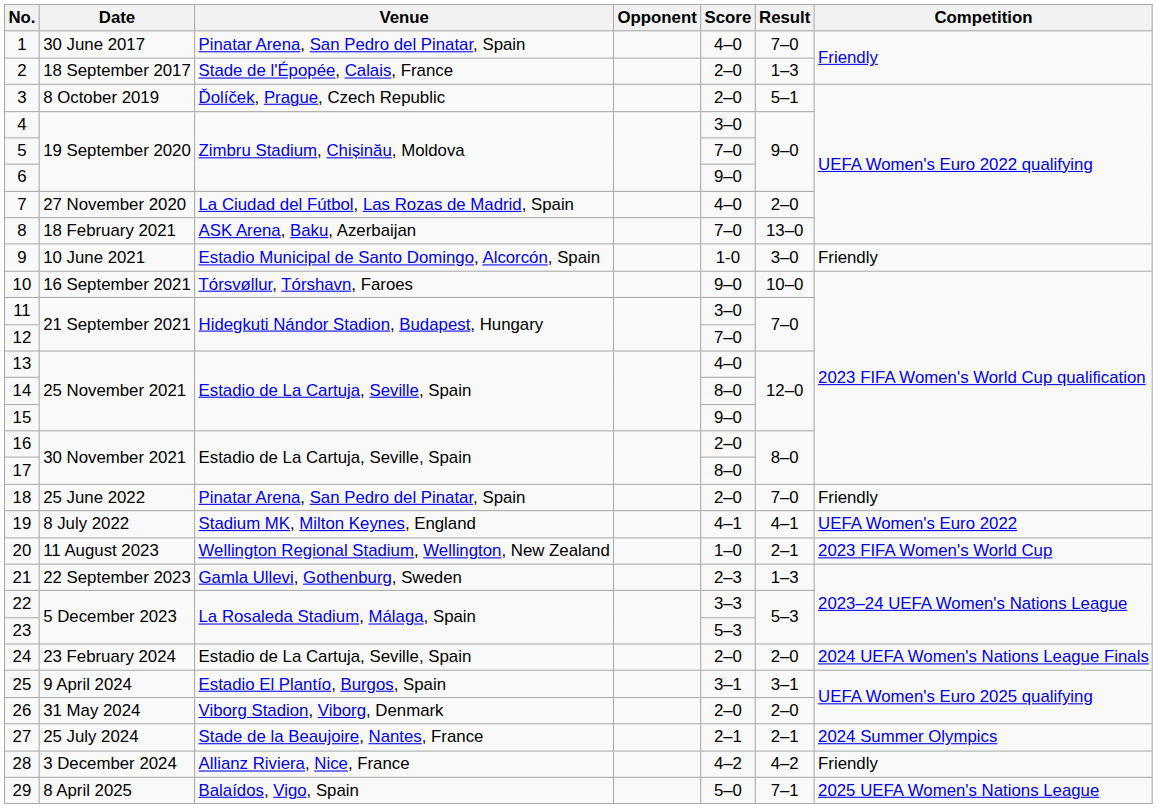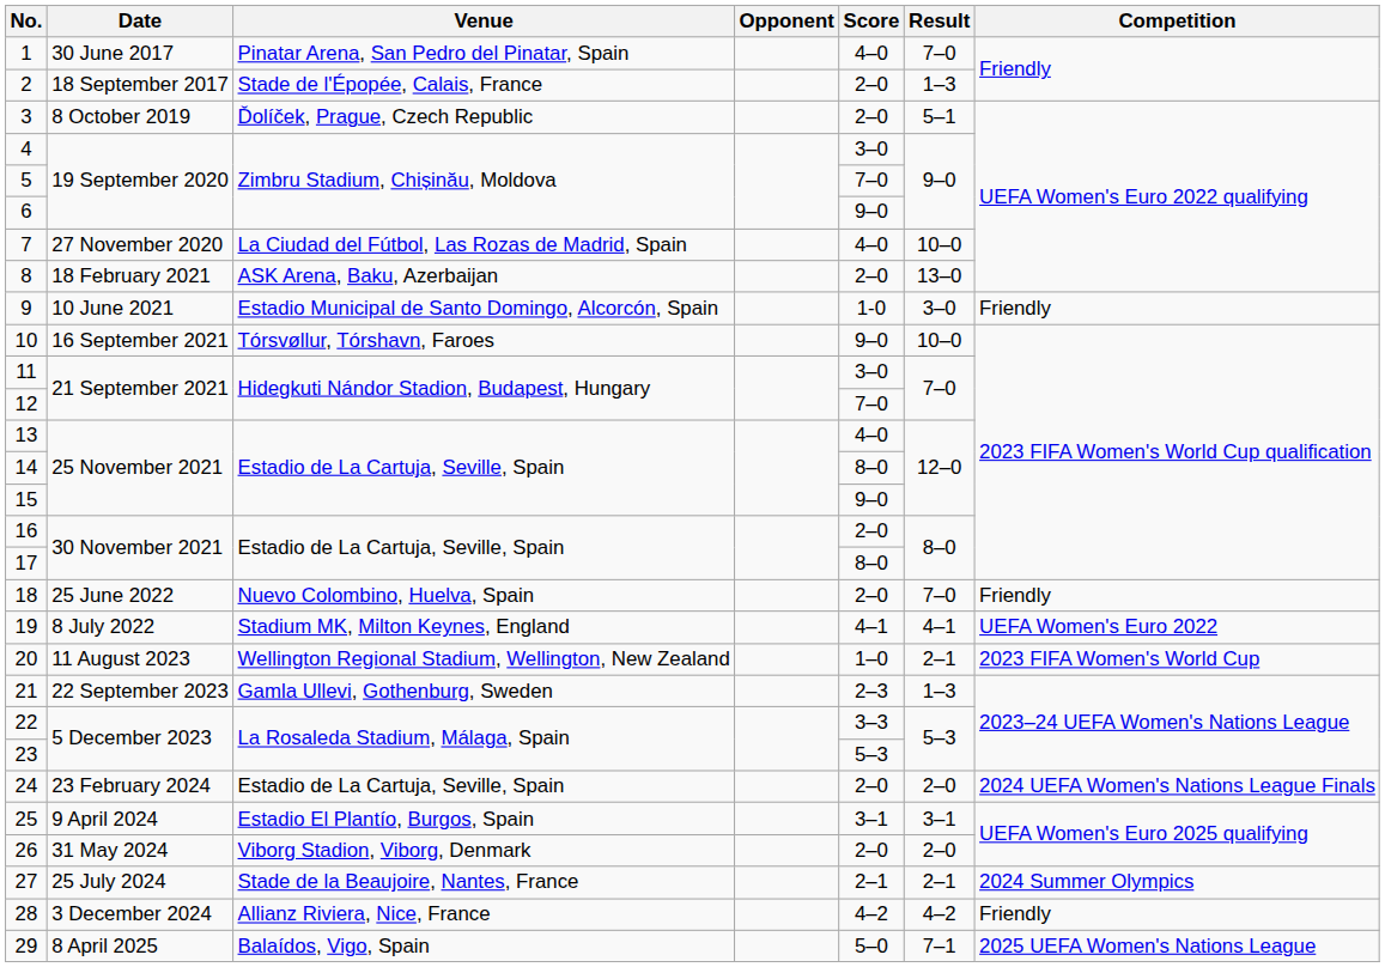7 | Result: 2–0 -> 10–0
8 | Score: 7–0 -> 2–0
18 | Venue: Pinatar Arena, San Pedro del Pinatar, Spain -> Nuevo Colombino, Huelva, Spain
